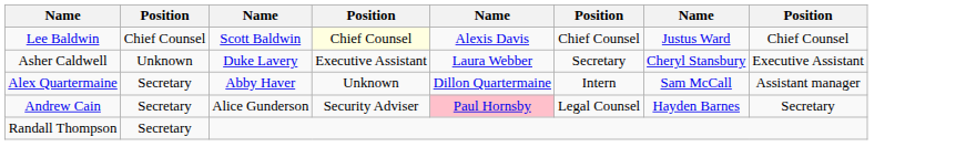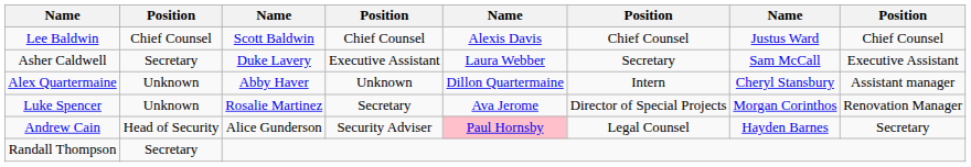Lee Baldwin | column 4: lightyellow background -> no background
Asher Caldwell | column 2: Unknown -> Secretary
Asher Caldwell | column 7: Cheryl Stansbury -> Sam McCall
Alex Quartermaine | column 2: Secretary -> Unknown
Alex Quartermaine | column 7: Sam McCall -> Cheryl Stansbury
+ row: Luke Spencer | Unknown | Rosalie Martinez | Secretary | Ava Jerome | Director of Special Projects | Morgan Corinthos | Renovation Manager
Andrew Cain | column 2: Secretary -> Head of Security
